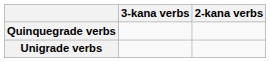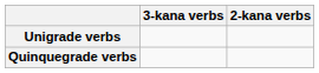rows swapped: Quinquegrade verbs <-> Unigrade verbs
